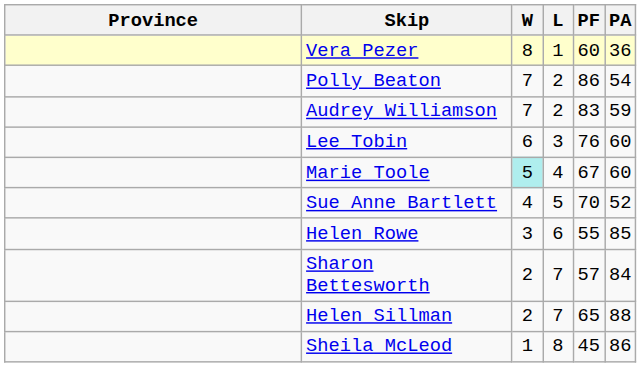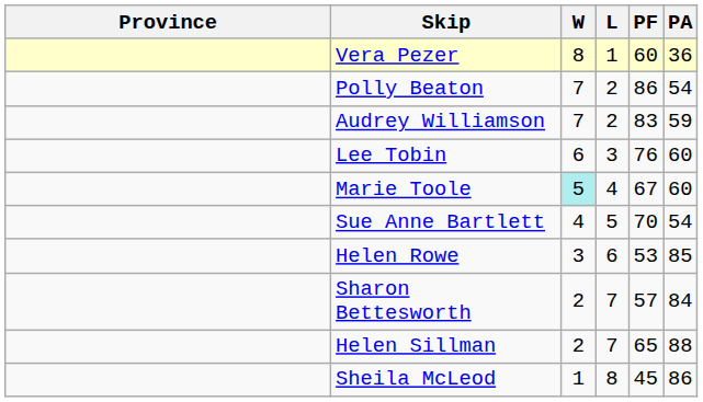Sue Anne Bartlett | PA: 52 -> 54
Helen Rowe | PF: 55 -> 53
